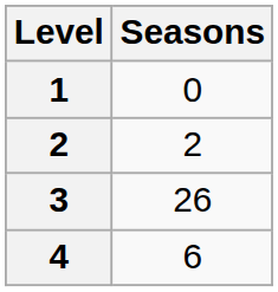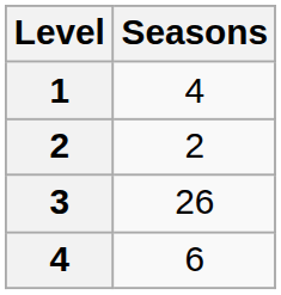1 | Seasons: 0 -> 4
